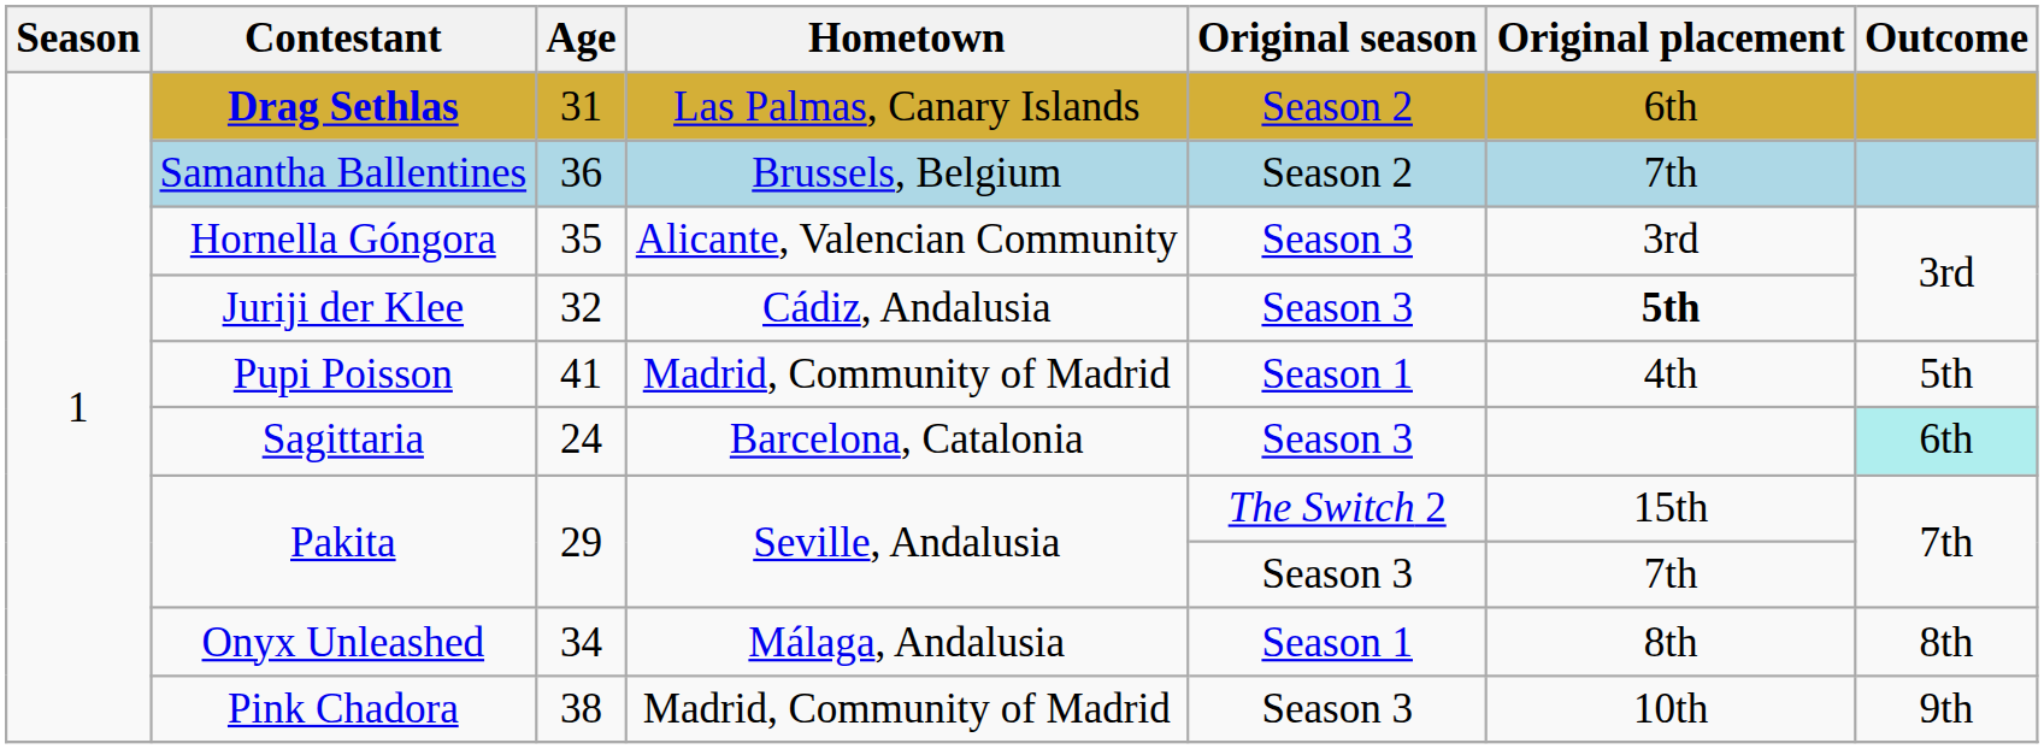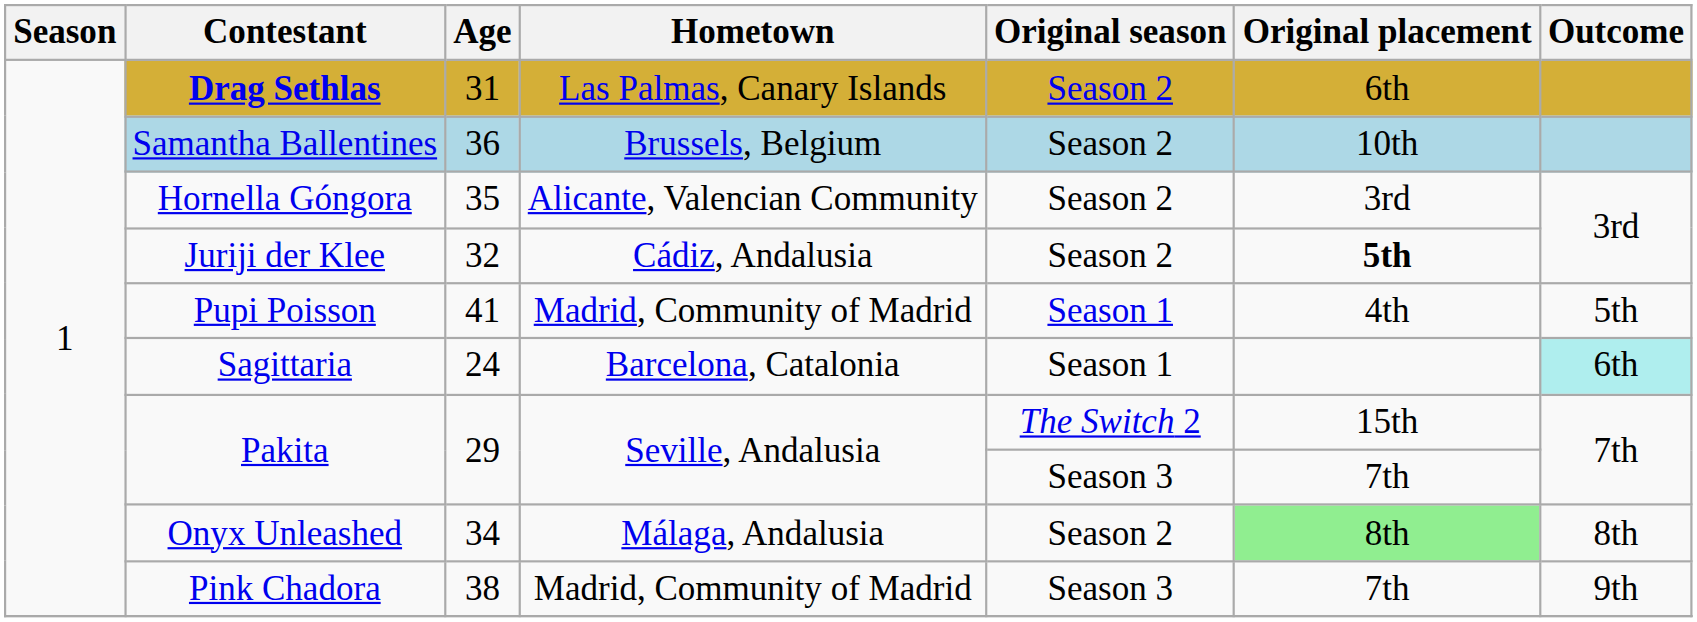Samantha Ballentines | Original placement: 7th -> 10th
Hornella Góngora | Original season: Season 3 -> Season 2
Juriji der Klee | Original season: Season 3 -> Season 2
Sagittaria | Original season: Season 3 -> Season 1
Onyx Unleashed | Original season: Season 1 -> Season 2
Onyx Unleashed | Original placement: no background -> lightgreen background
Pink Chadora | Original placement: 10th -> 7th
